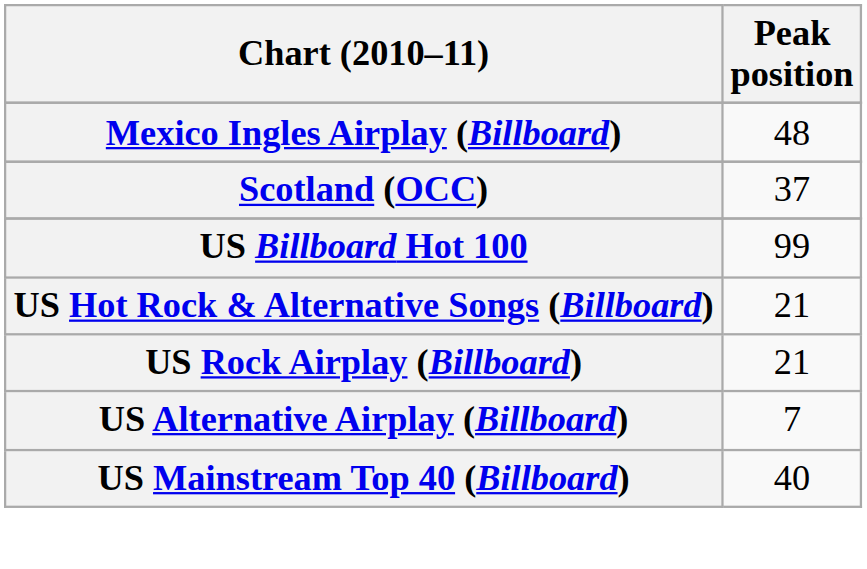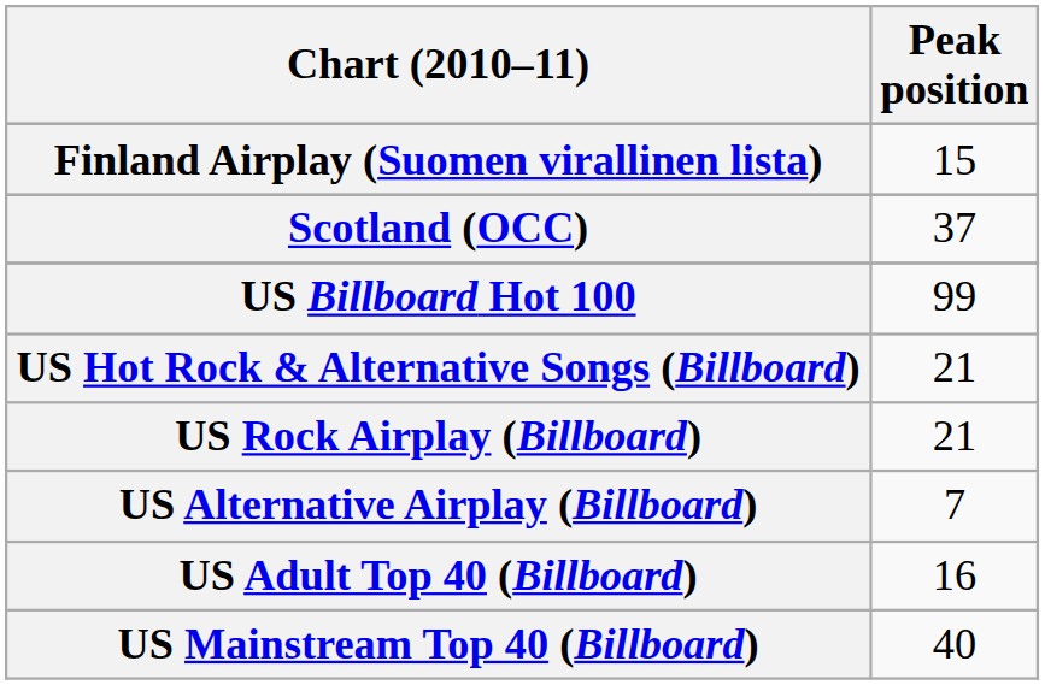+ row: Finland Airplay (Suomen virallinen lista) | 15
- row: Mexico Ingles Airplay (Billboard) | 48
+ row: US Adult Top 40 (Billboard) | 16
